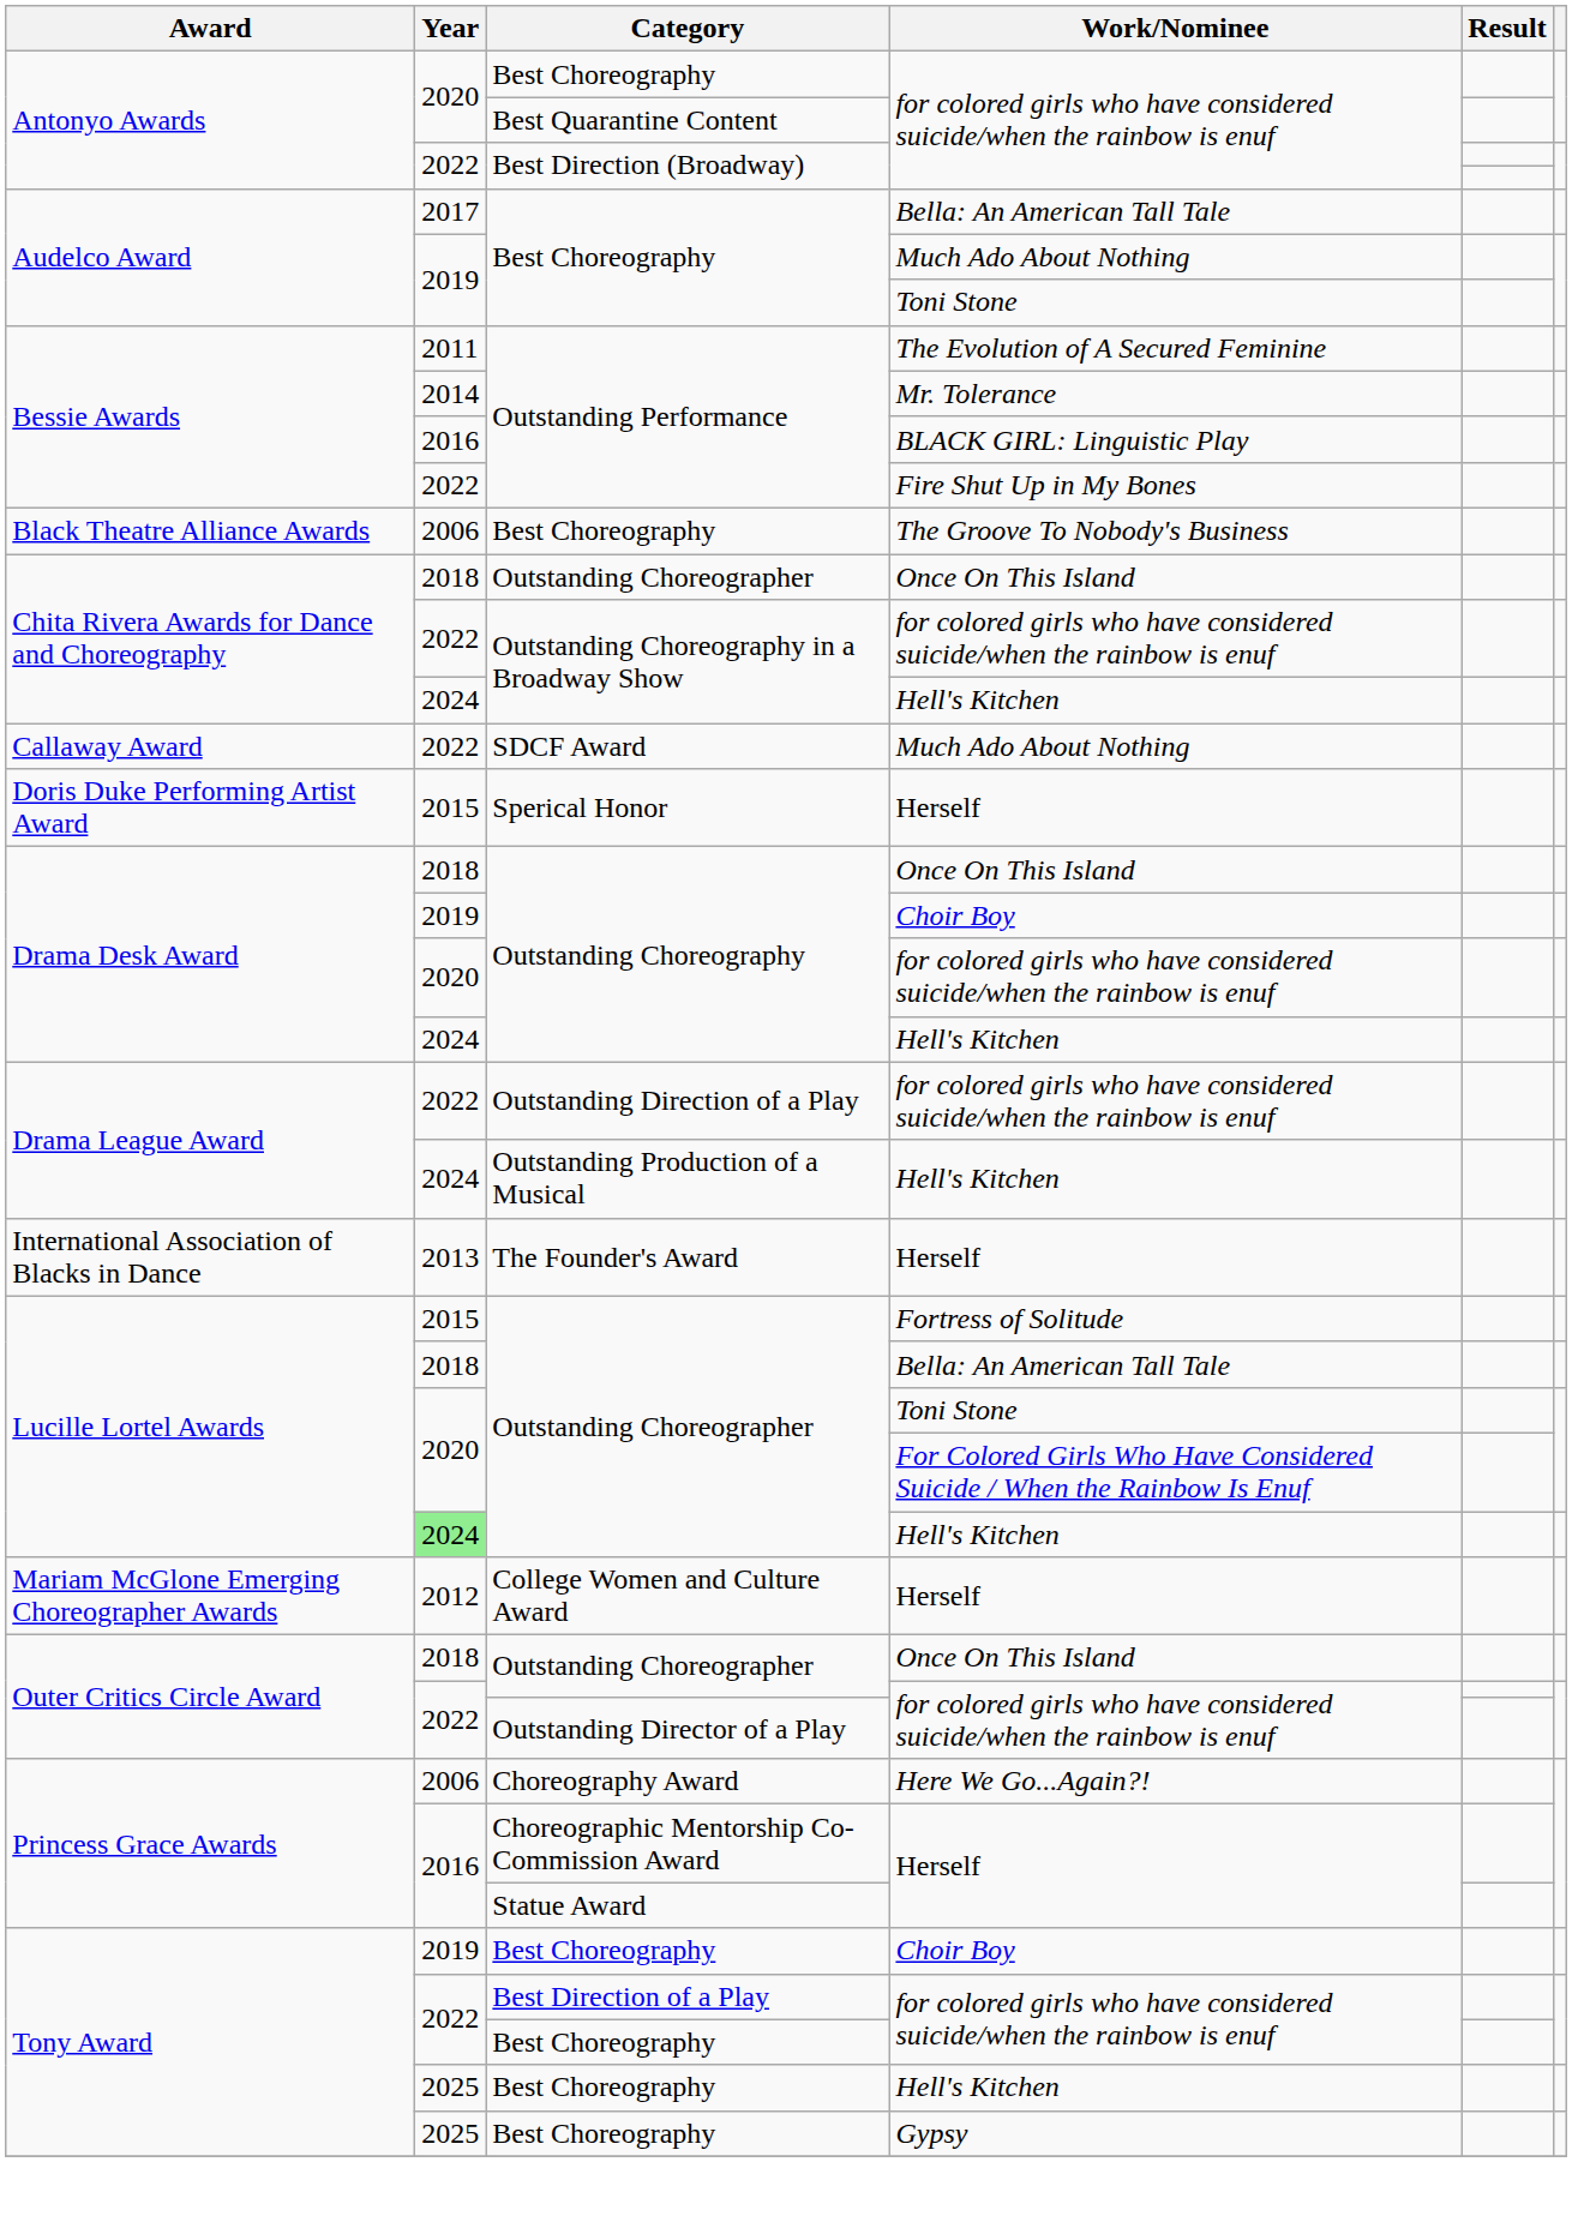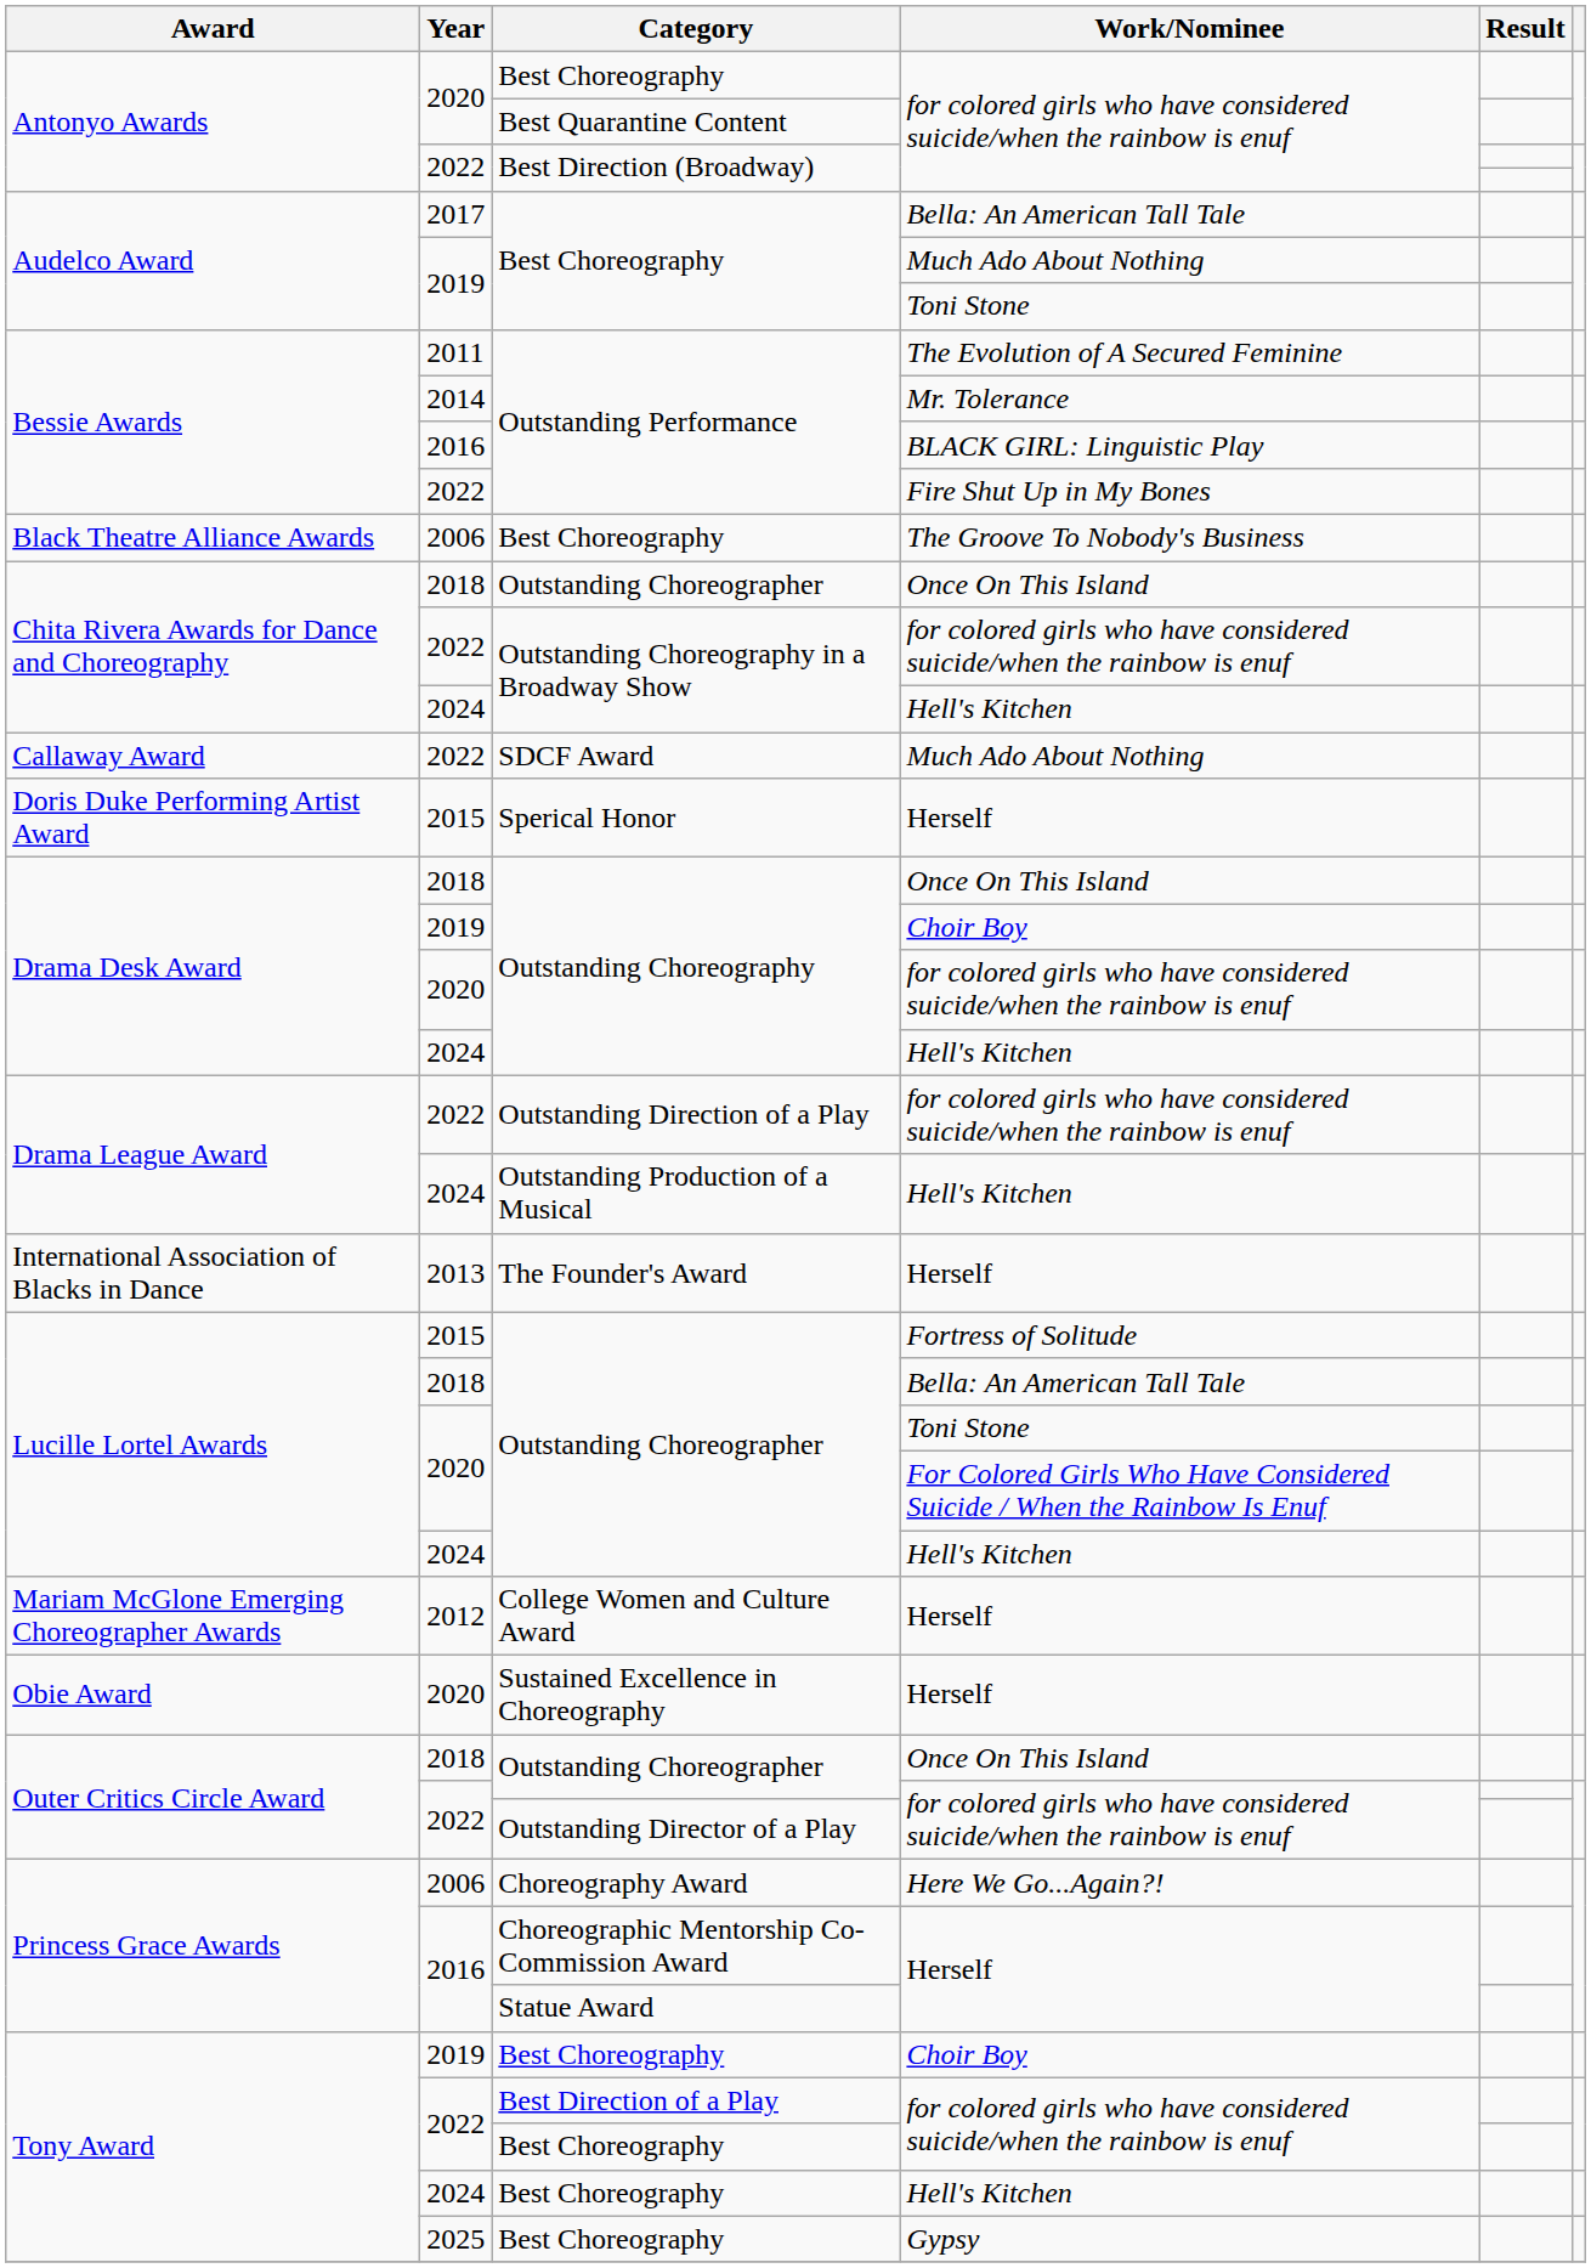Outstanding Choreographer / Hell's Kitchen | Year: lightgreen background -> no background
+ row: Obie Award | 2020 | Sustained Excellence in Choreography | Herself
Best Choreography / Hell's Kitchen | Year: 2025 -> 2024
